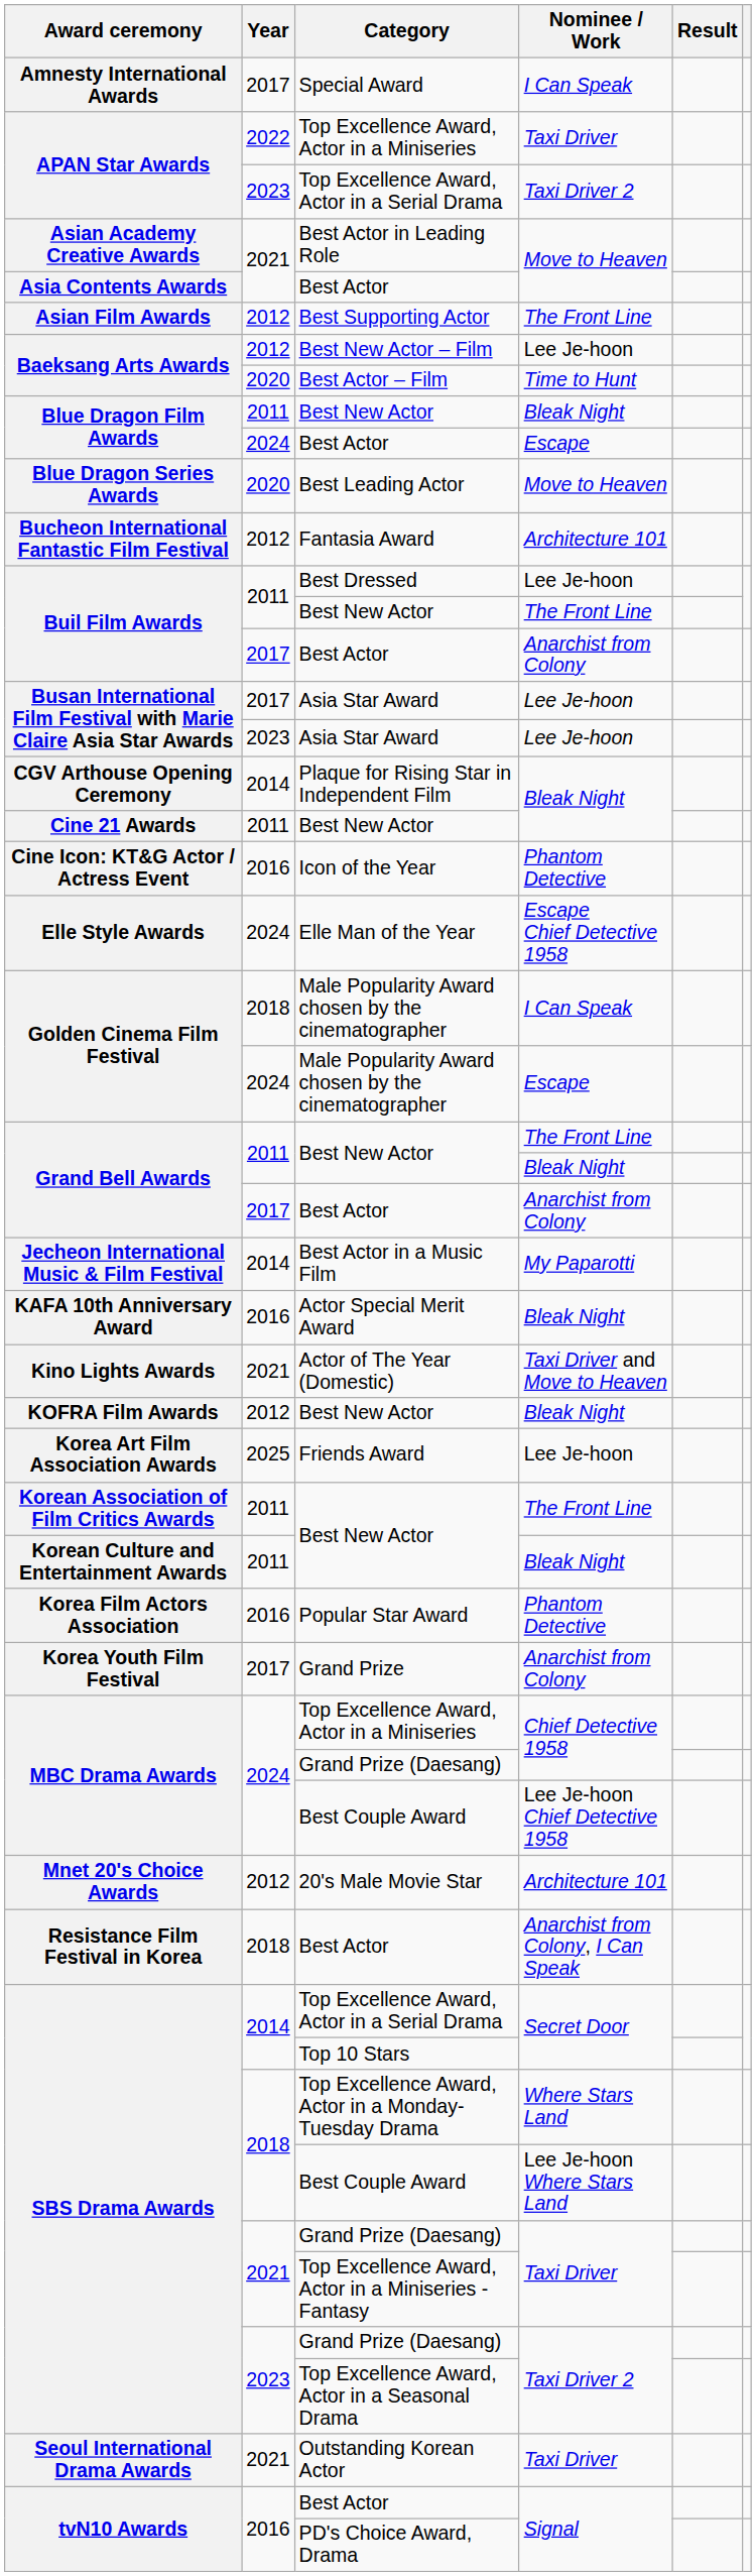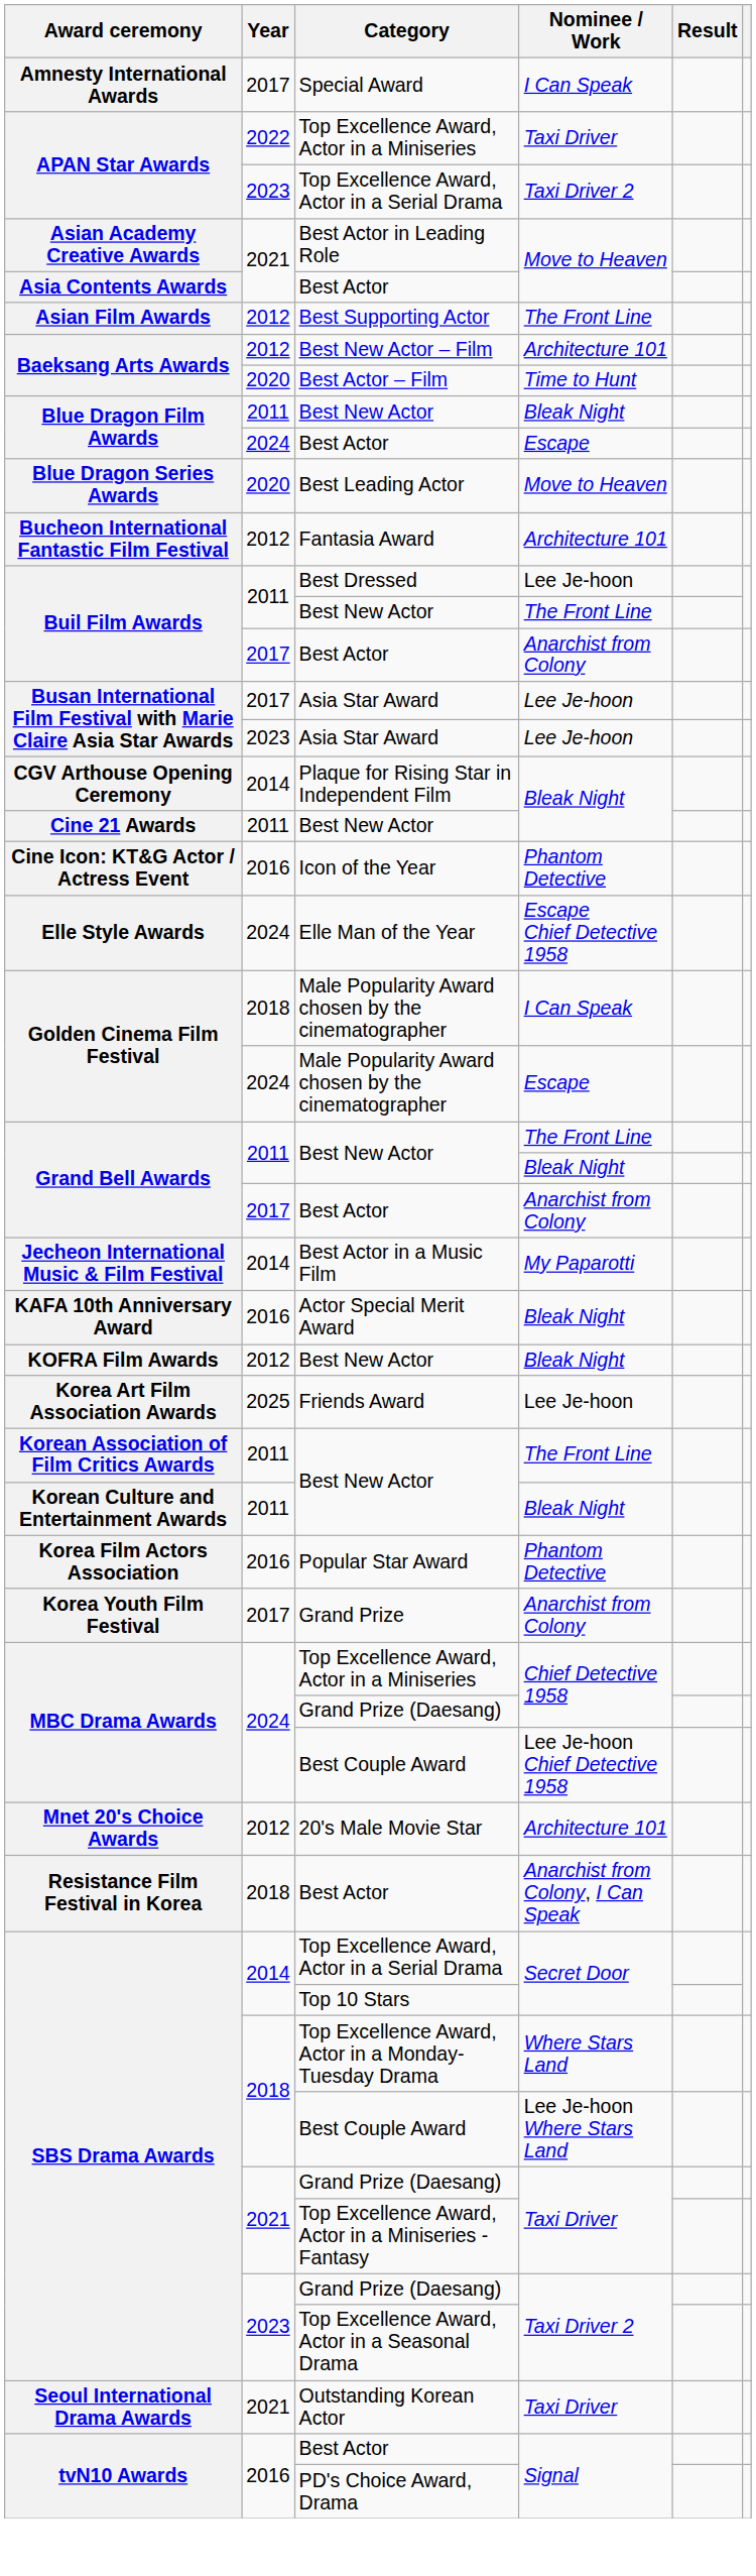Baeksang Arts Awards / Best New Actor – Film | Nominee / Work: Lee Je-hoon -> Architecture 101
- row: Kino Lights Awards | 2021 | Actor of The Year (Domestic) | Taxi Driver and Move to Heaven
